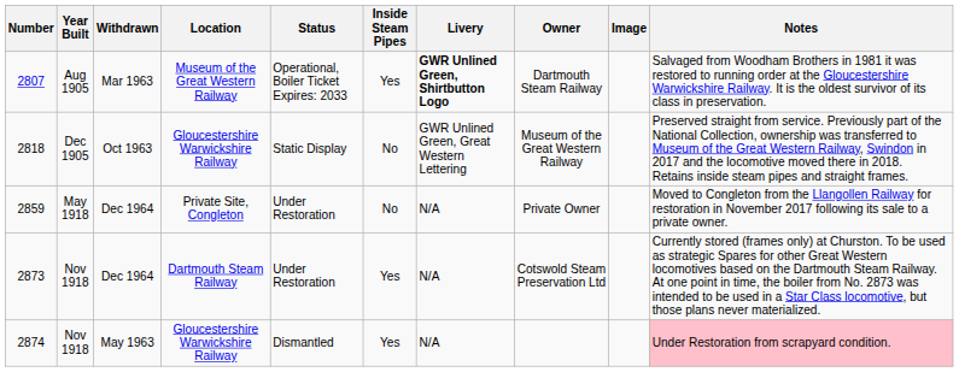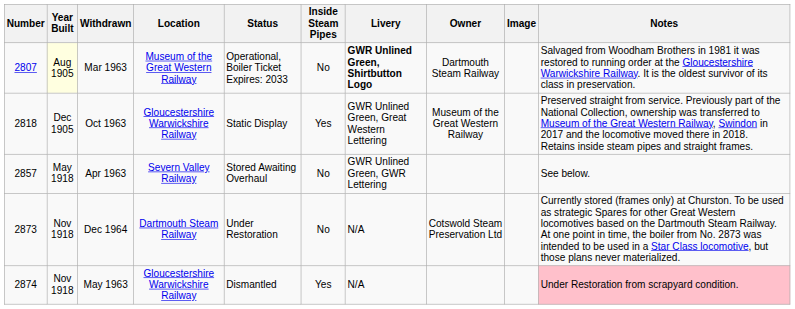2807 | Year Built: no background -> lightyellow background
2807 | Inside Steam Pipes: Yes -> No
2818 | Inside Steam Pipes: No -> Yes
+ row: 2857 | May 1918 | Apr 1963 | Severn Valley Railway | Stored Awaiting Overhaul | No | GWR Unlined Green, GWR Lettering | See below.
- row: 2859 | May 1918 | Dec 1964 | Private Site, Congleton | Under Restoration | No | N/A | Private Owner | Moved to Congleton from the Llangollen Railway for restoration in November 2017 following its sale to a private owner.
2873 | Inside Steam Pipes: Yes -> No
